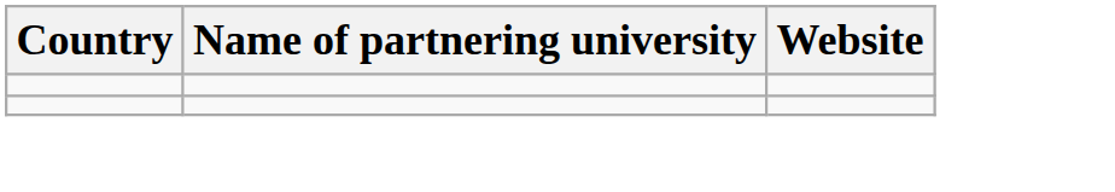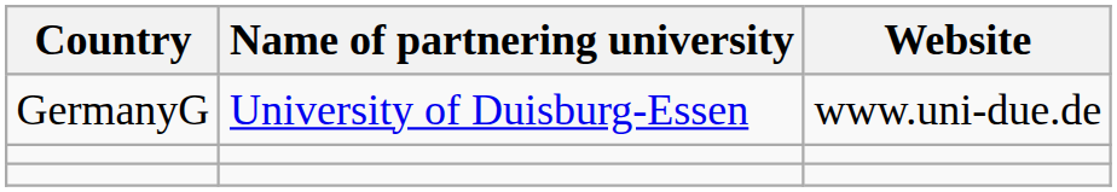+ row: GermanyG | University of Duisburg-Essen | www.uni-due.de
